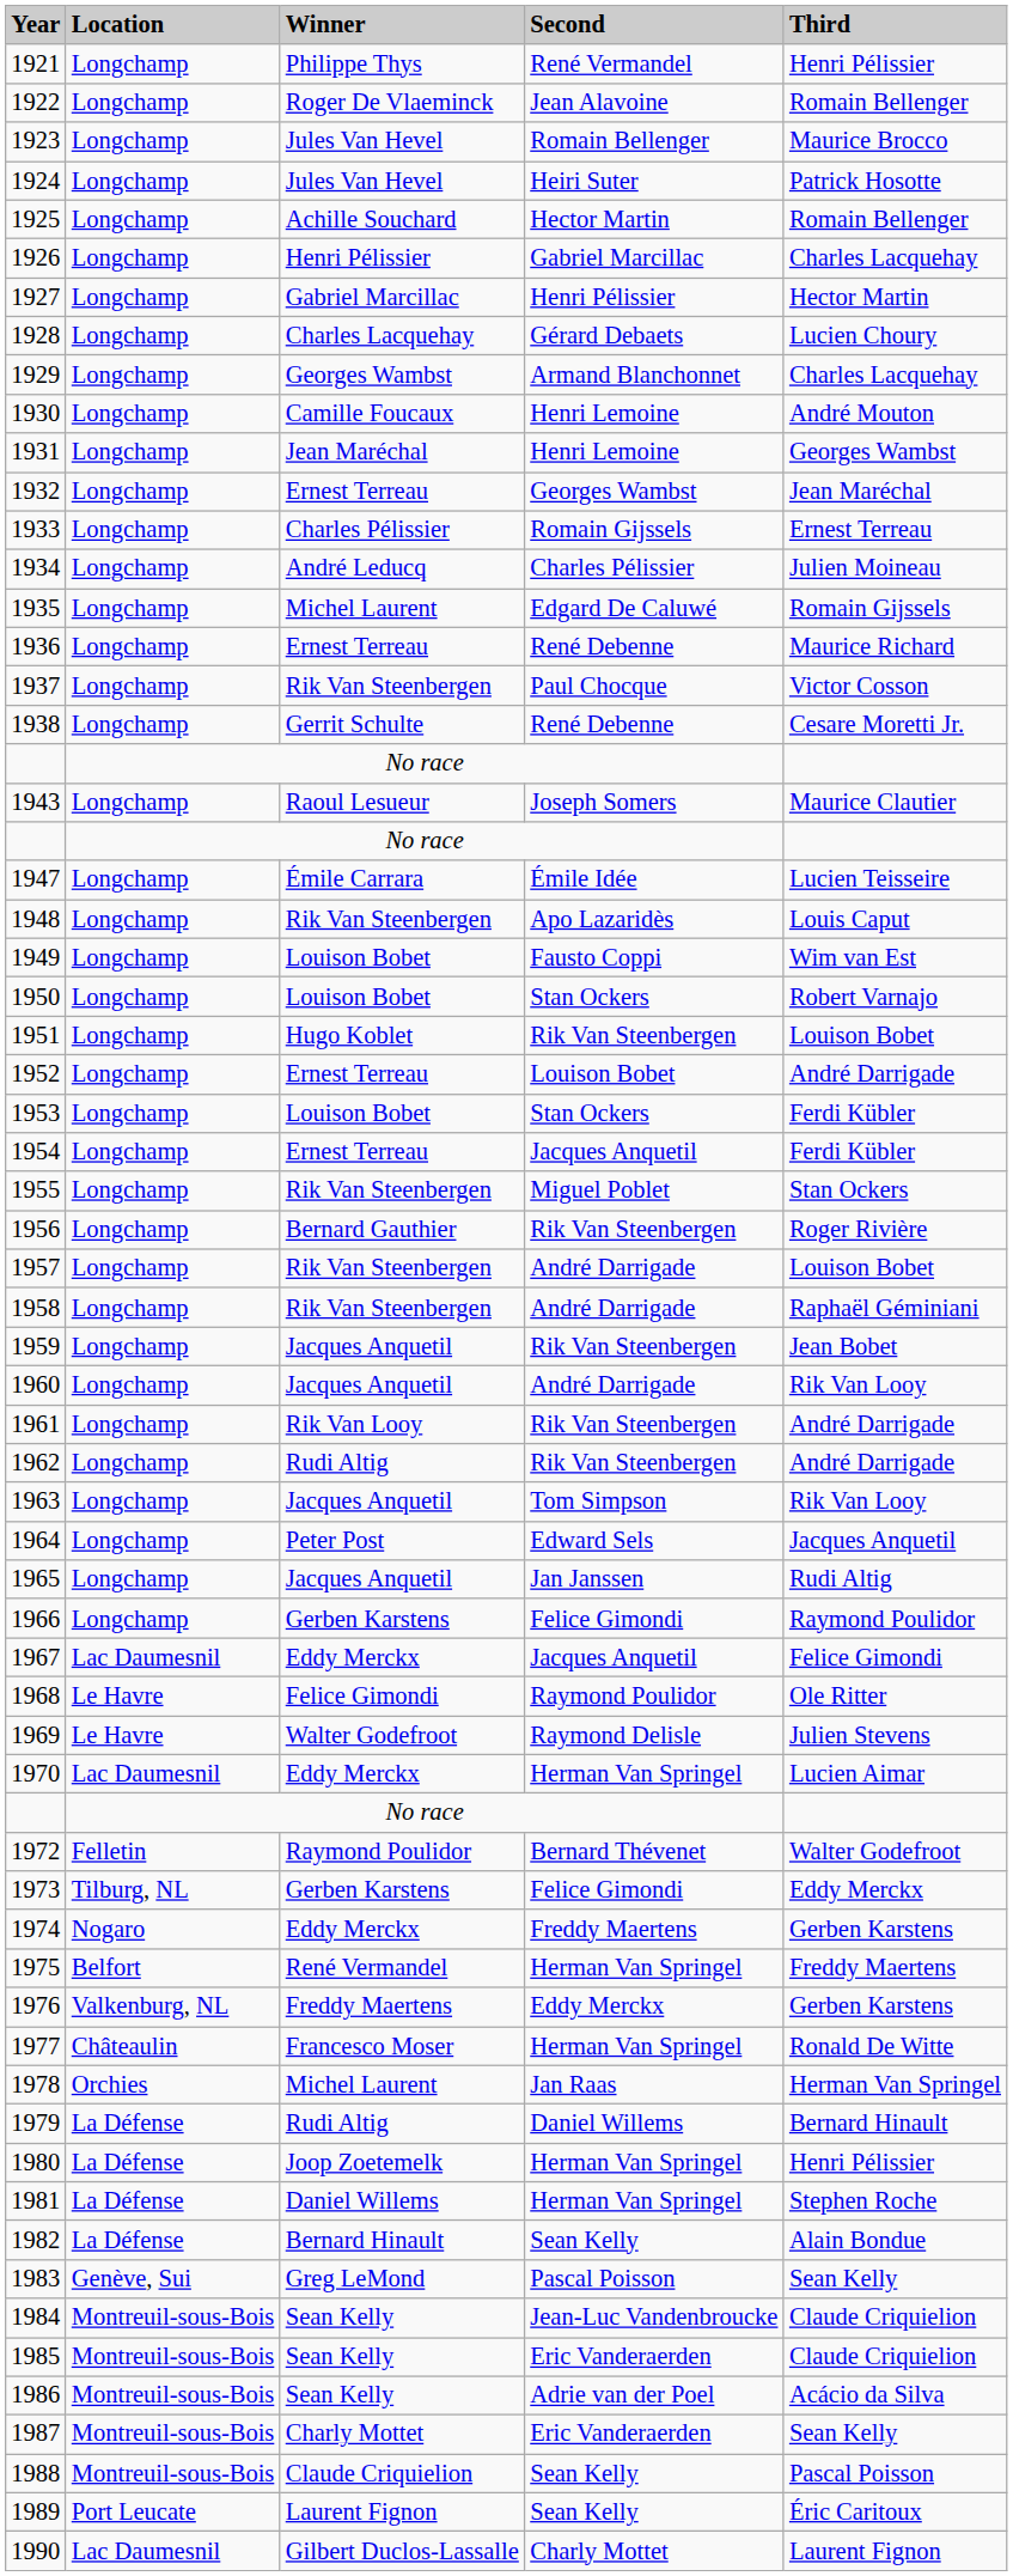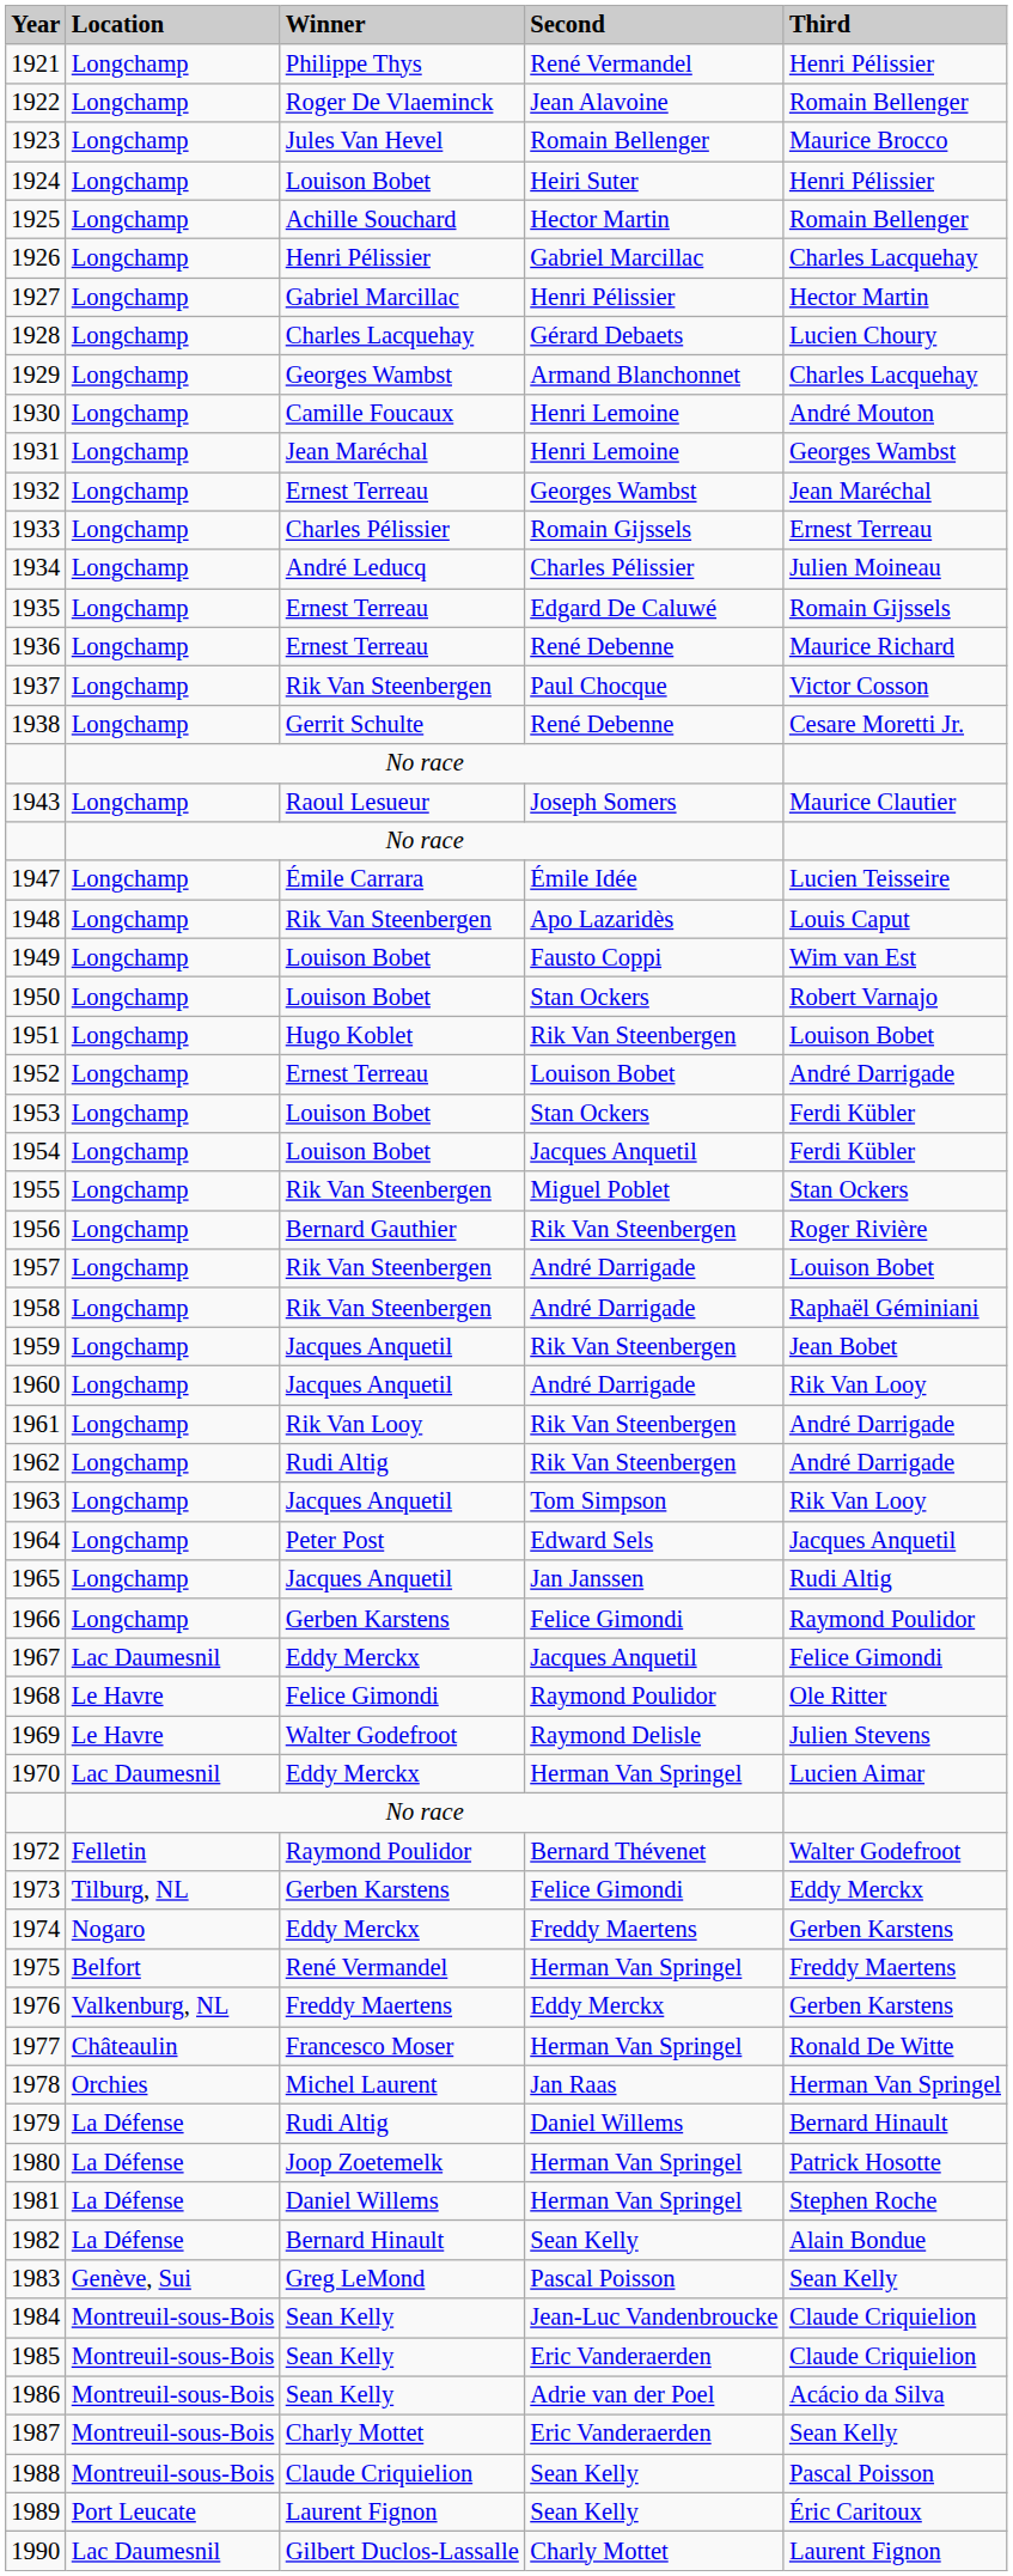1924 | Winner: Jules Van Hevel -> Louison Bobet
1924 | Third: Patrick Hosotte -> Henri Pélissier
1935 | Winner: Michel Laurent -> Ernest Terreau
1954 | Winner: Ernest Terreau -> Louison Bobet
1980 | Third: Henri Pélissier -> Patrick Hosotte
